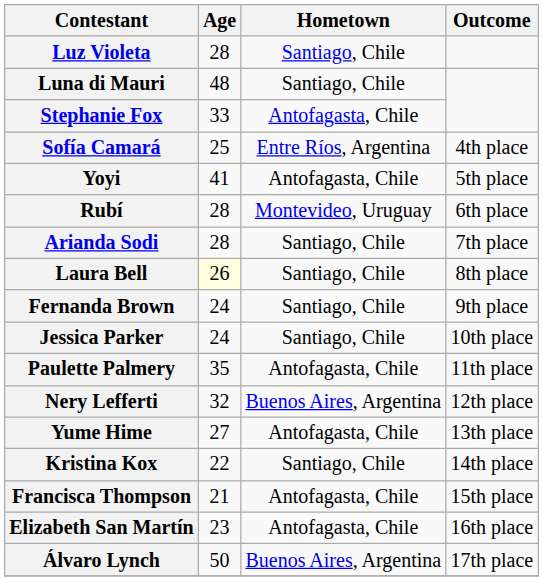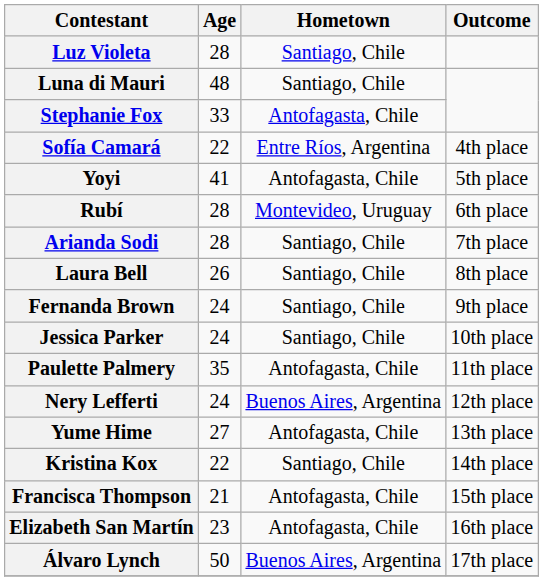Sofía Camará | Age: 25 -> 22
Laura Bell | Age: lightyellow background -> no background
Nery Lefferti | Age: 32 -> 24
